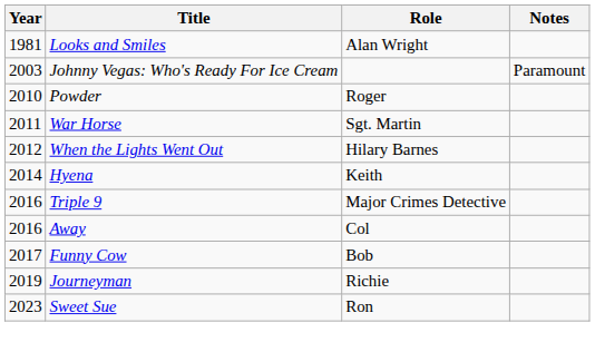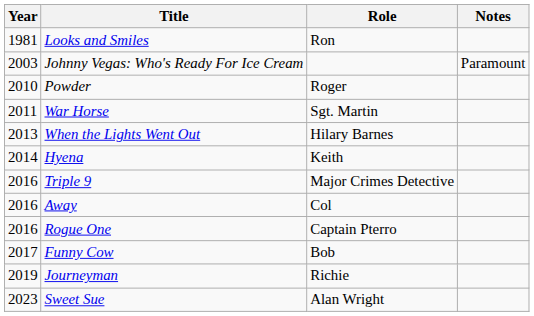Looks and Smiles | Role: Alan Wright -> Ron
When the Lights Went Out | Year: 2012 -> 2013
+ row: 2016 | Rogue One | Captain Pterro
Sweet Sue | Role: Ron -> Alan Wright
